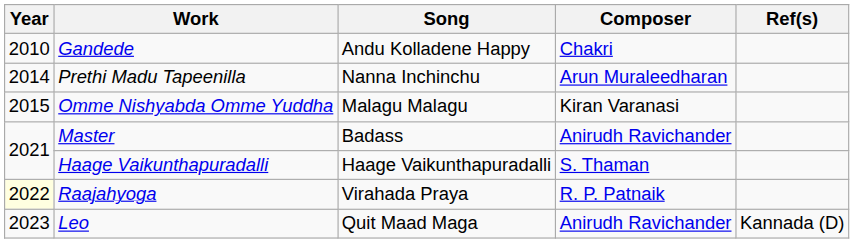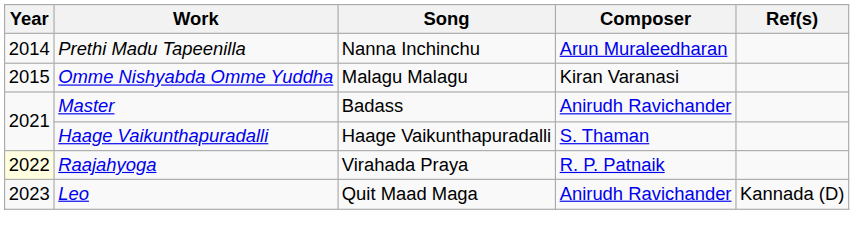- row: 2010 | Gandede | Andu Kolladene Happy | Chakri
